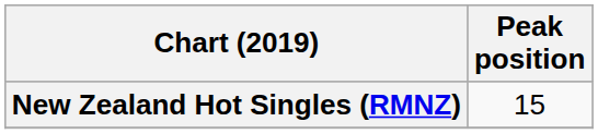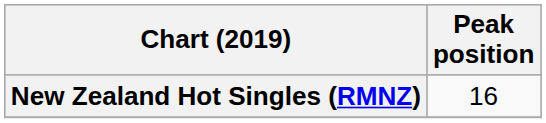New Zealand Hot Singles (RMNZ) | Peak position: 15 -> 16
